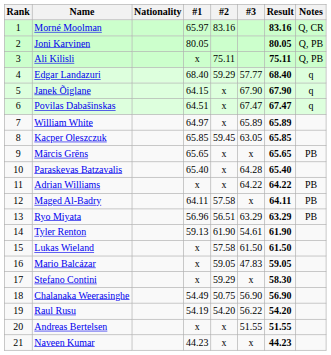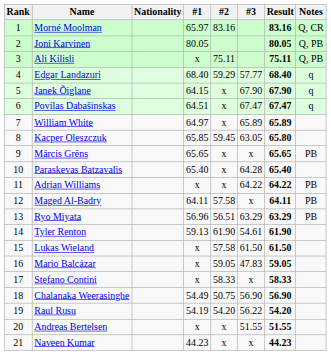Kacper Oleszczuk | Result: 65.85 -> 65.80
Stefano Contini | #2: 59.29 -> 58.33
Stefano Contini | Result: 58.30 -> 58.33
